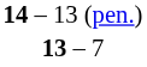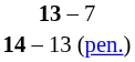rows swapped: 13 – 7 <-> 14 – 13 (pen.)
